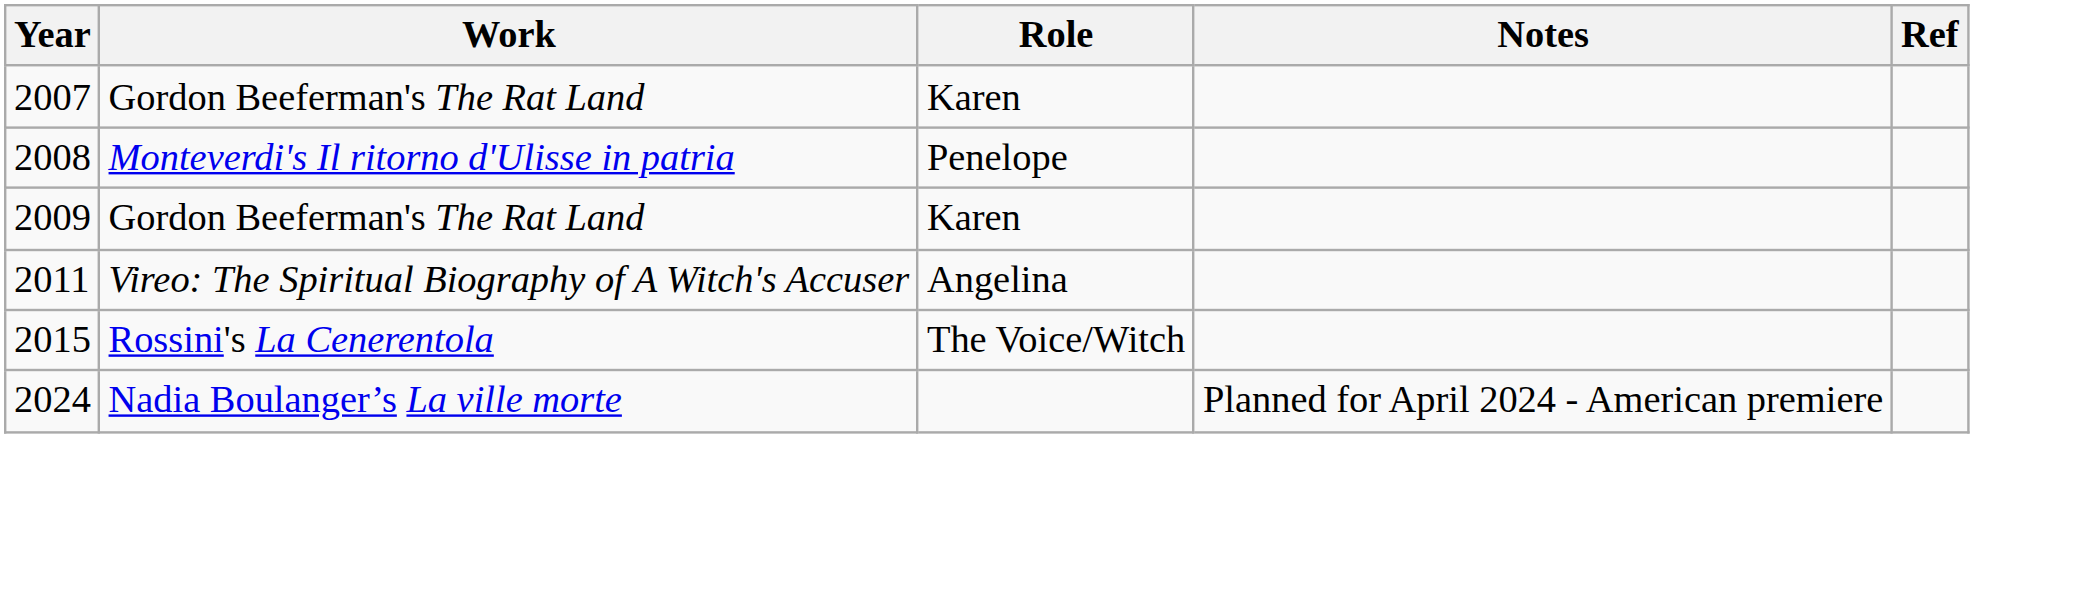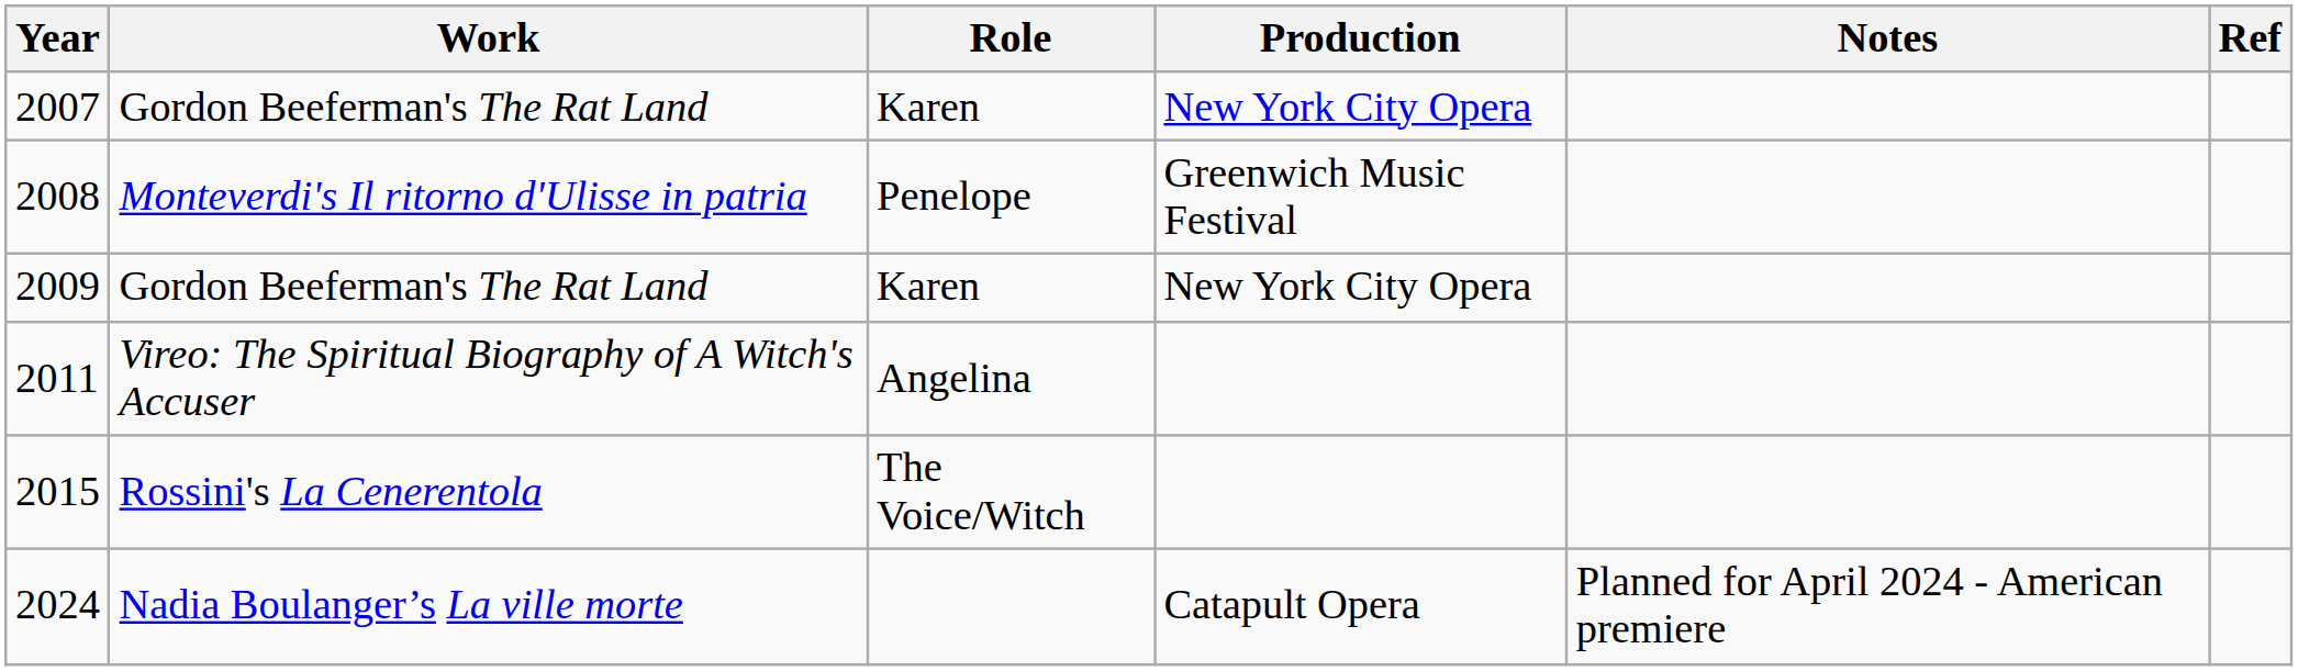+ column: Production | New York City Opera | Greenwich Music Festival | New York City Opera | Catapult Opera
